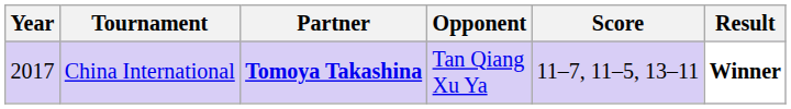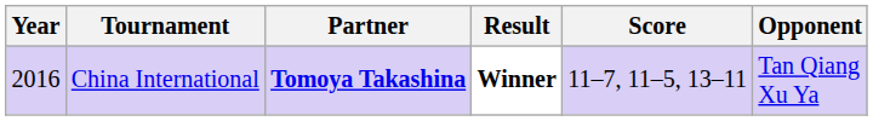columns swapped: Opponent <-> Result
China International | Year: 2017 -> 2016
